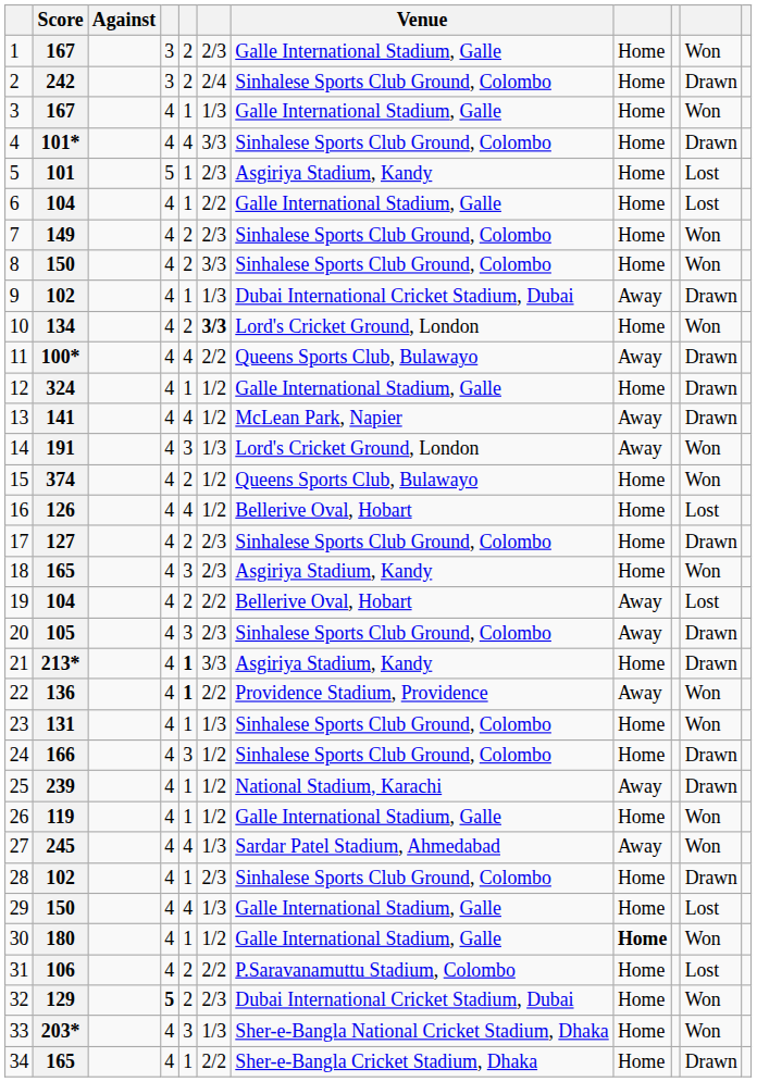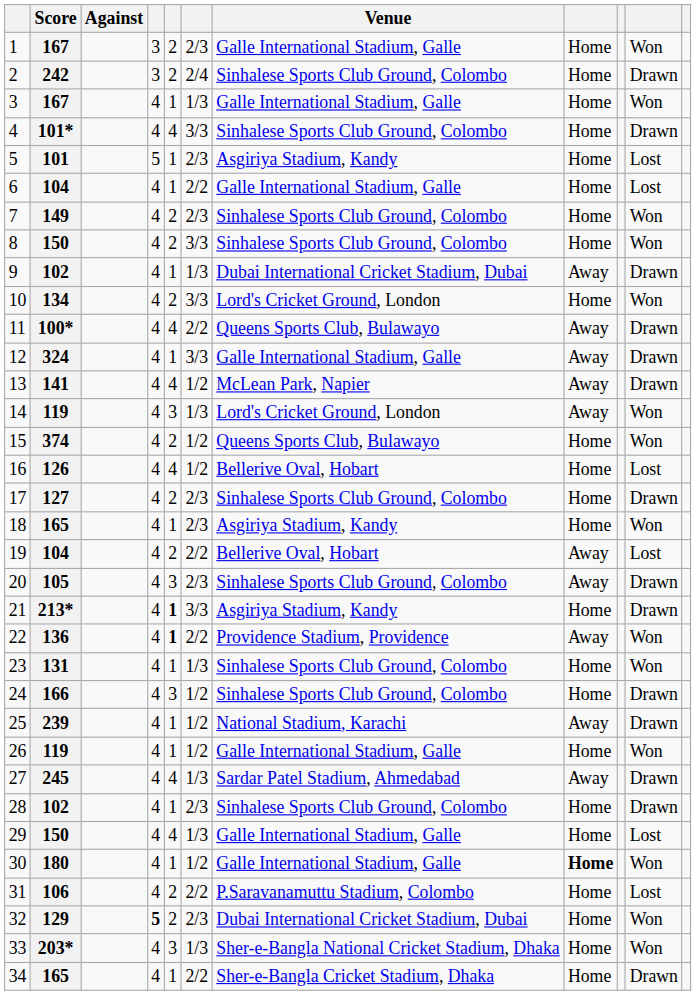10 | column 6: bold -> normal
12 | column 6: 1/2 -> 3/3
12 | column 8: Home -> Away
14 | Score: 191 -> 119
18 | column 5: 3 -> 1
27 | column 10: Won -> Drawn
